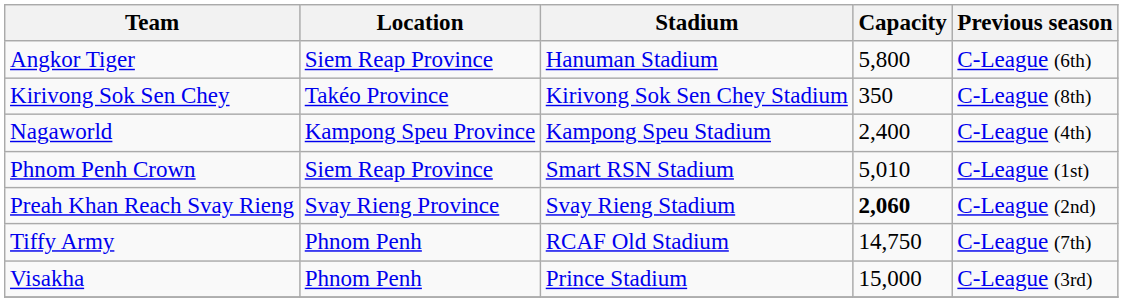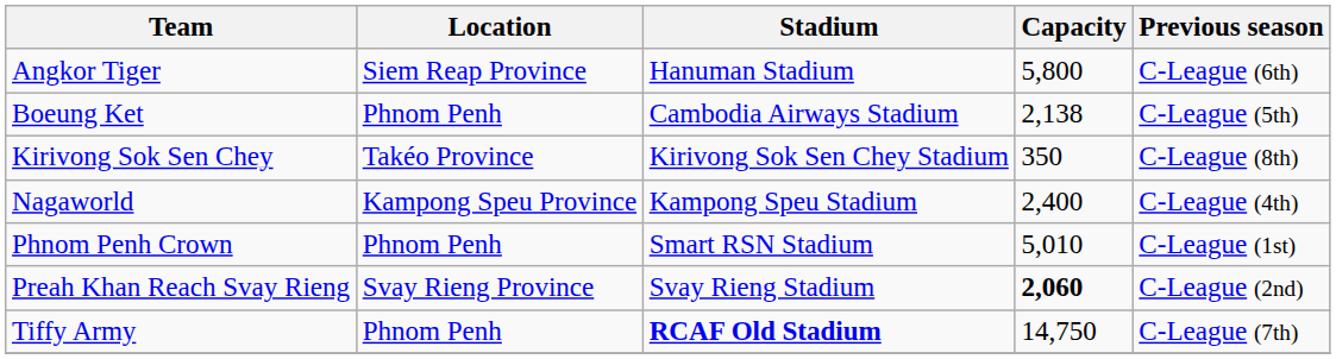+ row: Boeung Ket | Phnom Penh | Cambodia Airways Stadium | 2,138 | C-League (5th)
Phnom Penh Crown | Location: Siem Reap Province -> Phnom Penh
Tiffy Army | Stadium: normal -> bold
- row: Visakha | Phnom Penh | Prince Stadium | 15,000 | C-League (3rd)
